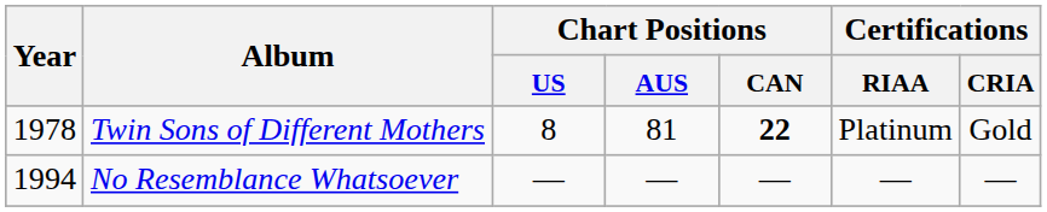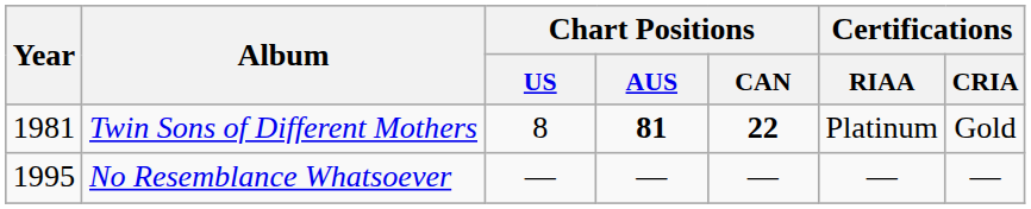Twin Sons of Different Mothers | Year: 1978 -> 1981
Twin Sons of Different Mothers | Chart Positions / AUS: normal -> bold
No Resemblance Whatsoever | Year: 1994 -> 1995
